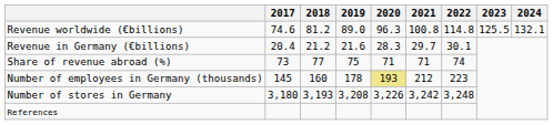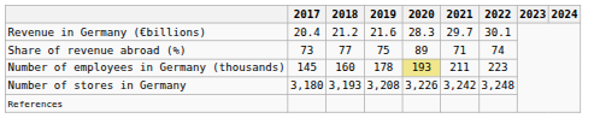- row: Revenue worldwide (€billions) | 74.6 | 81.2 | 89.0 | 96.3 | 100.8 | 114.8 | 125.5 | 132.1
Share of revenue abroad (%) | 2020: 71 -> 89
Number of employees in Germany (thousands) | 2021: 212 -> 211
